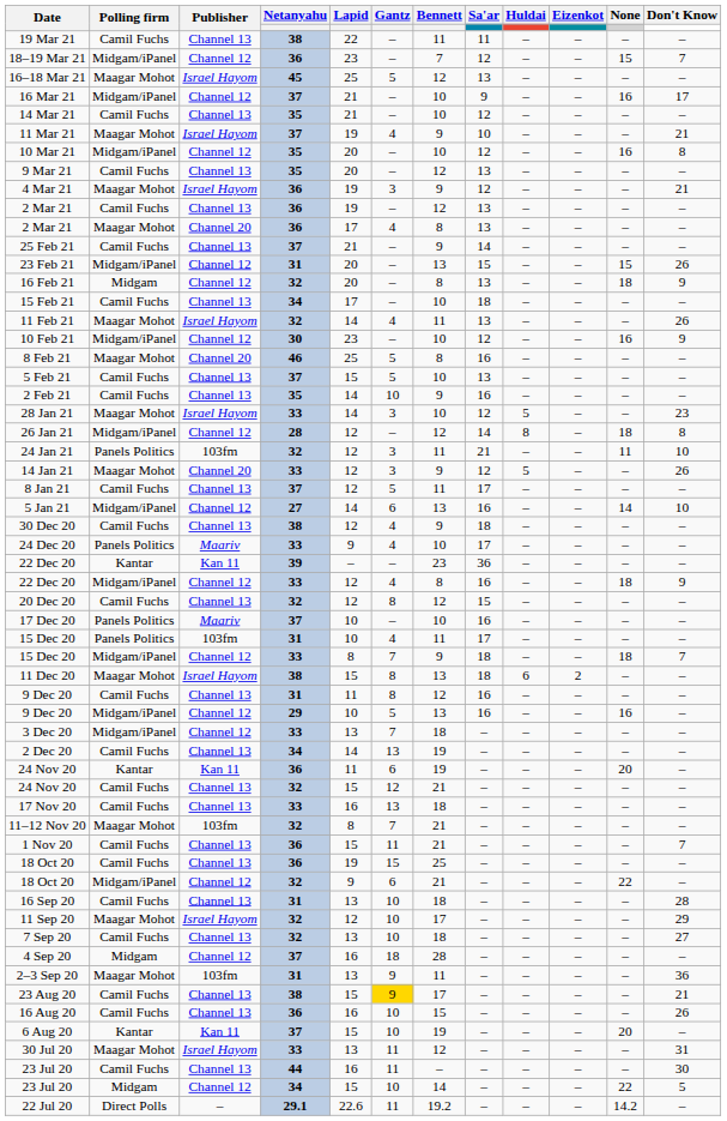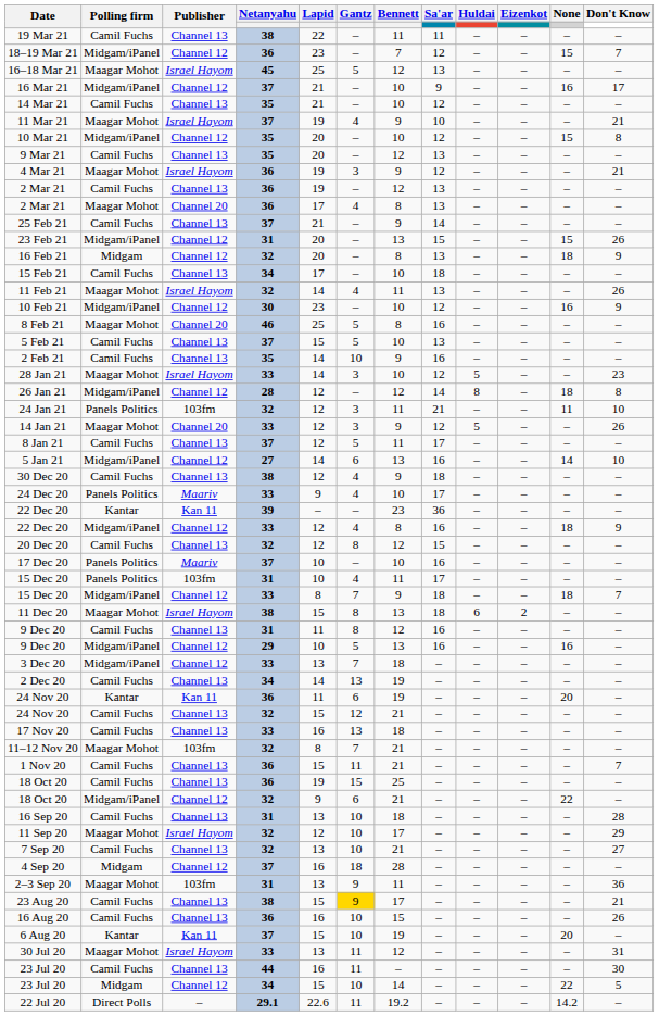10 Mar 21 | None: 16 -> 15
7 Sep 20 | Bennett: 18 -> 21
